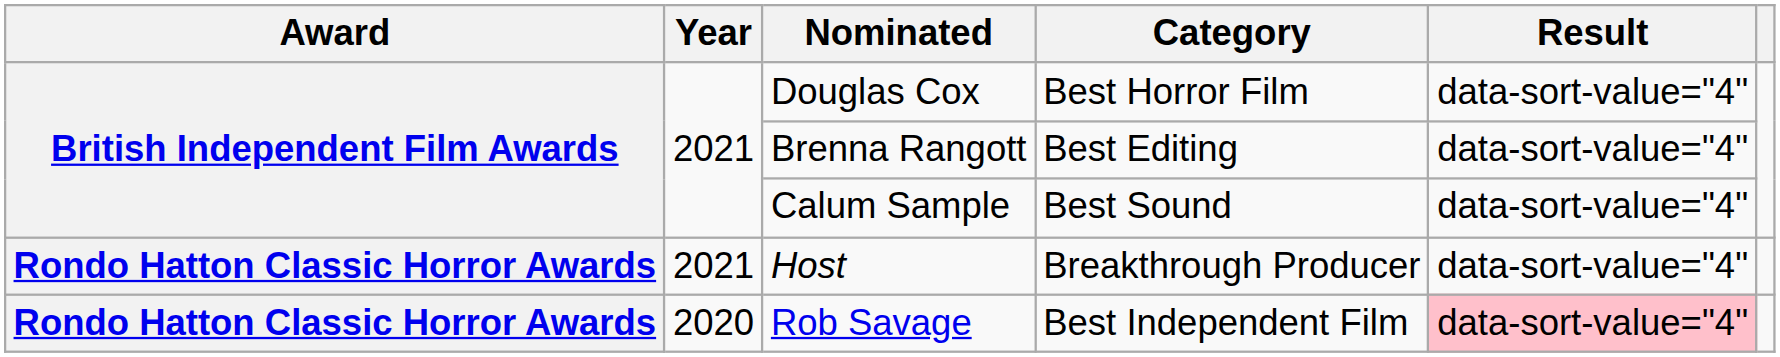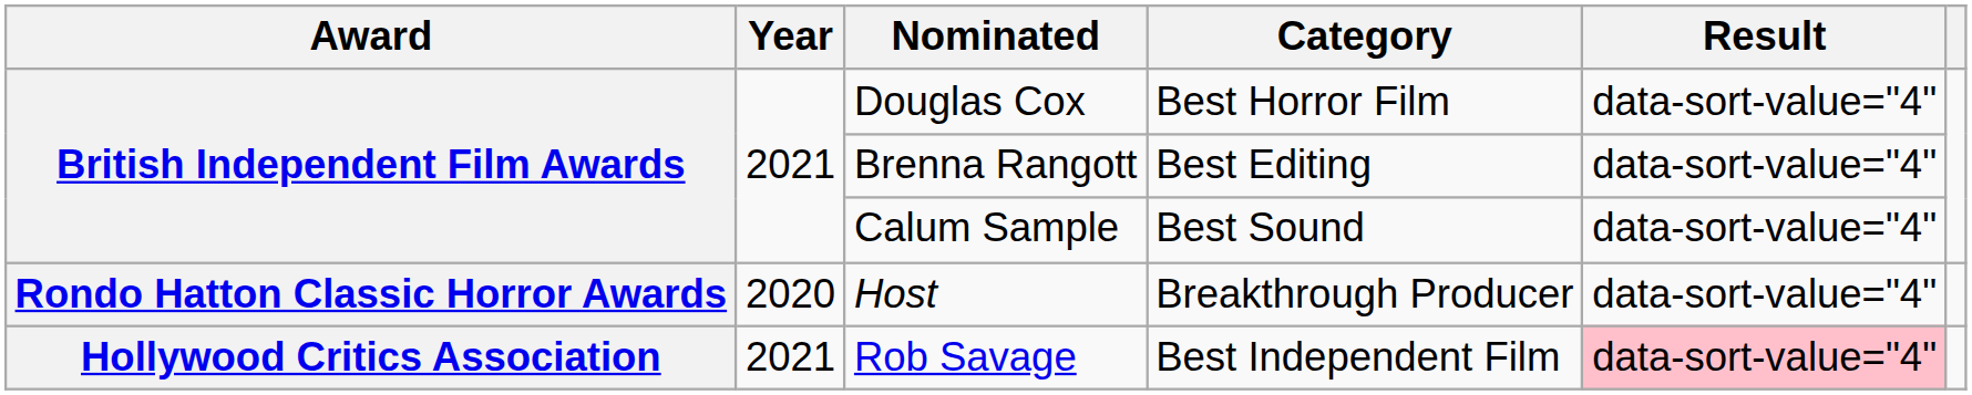Host | Year: 2021 -> 2020
Rob Savage | Award: Rondo Hatton Classic Horror Awards -> Hollywood Critics Association
Rob Savage | Year: 2020 -> 2021
